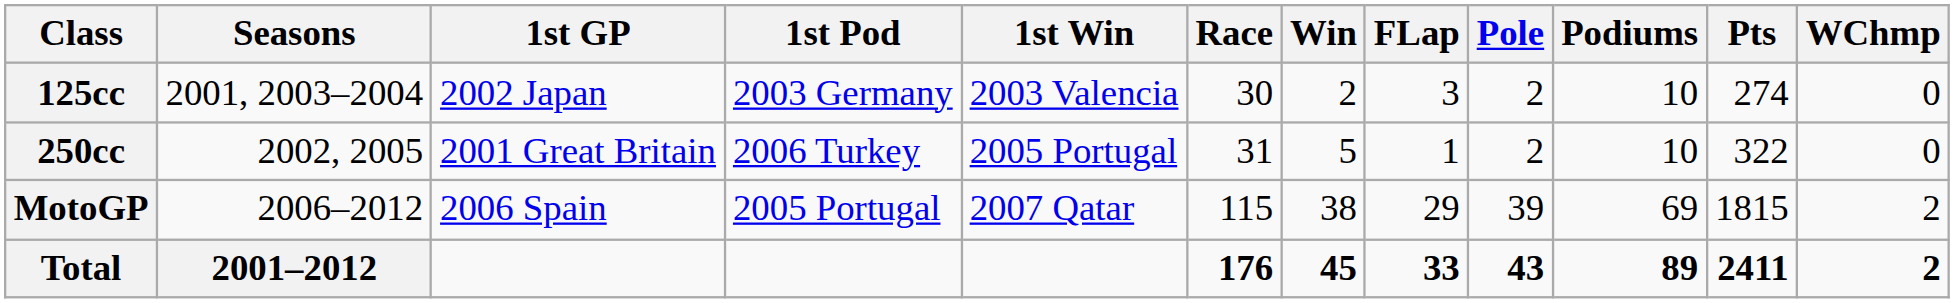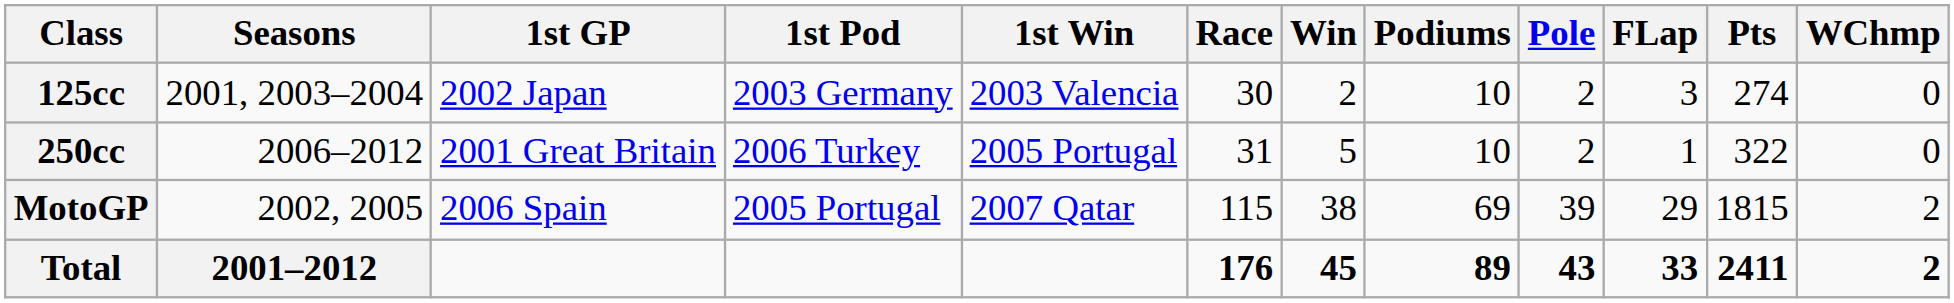columns swapped: Podiums <-> FLap
250cc | Seasons: 2002, 2005 -> 2006–2012
MotoGP | Seasons: 2006–2012 -> 2002, 2005
